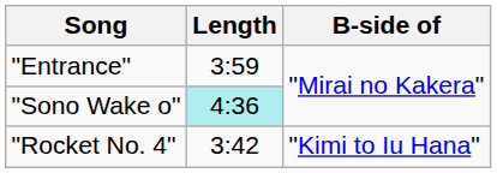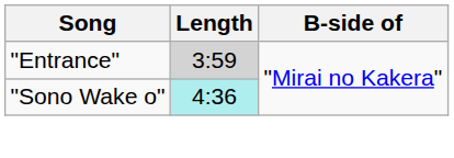"Entrance" | Length: no background -> lightgrey background
- row: "Rocket No. 4" | 3:42 | "Kimi to Iu Hana"
